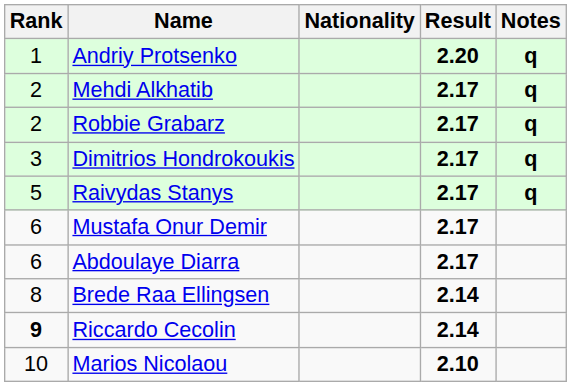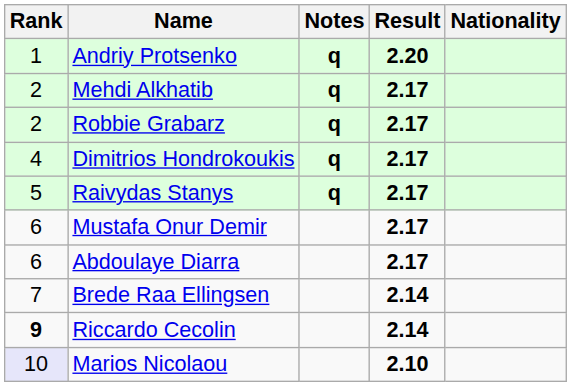columns swapped: Nationality <-> Notes
Dimitrios Hondrokoukis | Rank: 3 -> 4
Brede Raa Ellingsen | Rank: 8 -> 7
Marios Nicolaou | Rank: no background -> lavender background
